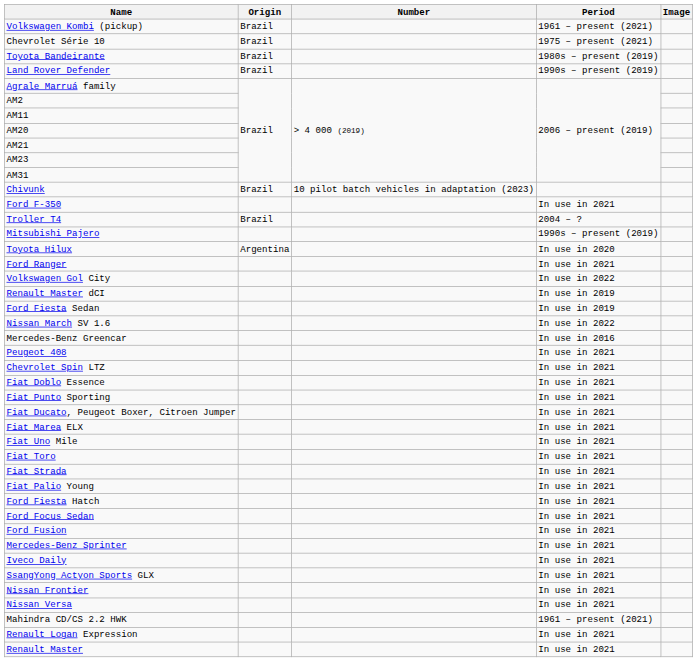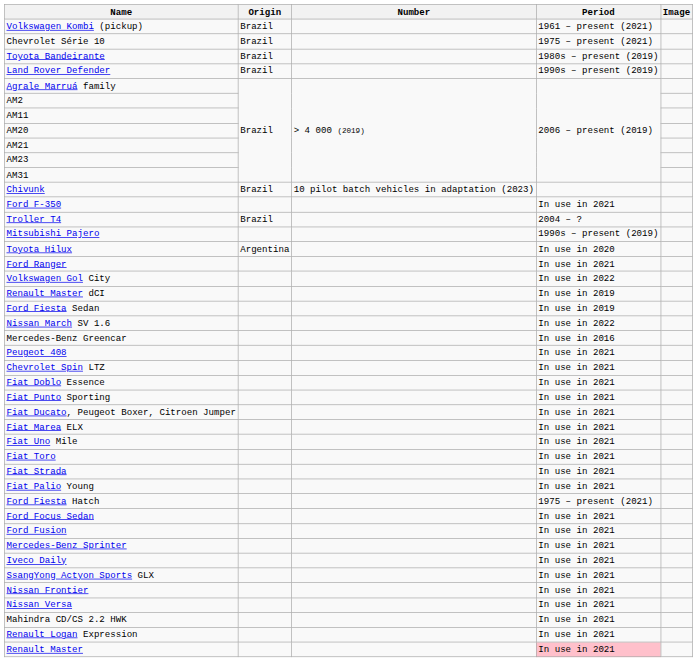Ford Fiesta Hatch | Period: In use in 2021 -> 1975 – present (2021)
Mahindra CD/CS 2.2 HWK | Period: 1961 – present (2021) -> In use in 2021
Renault Master | Period: no background -> pink background
